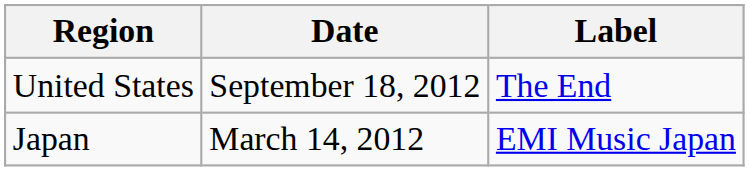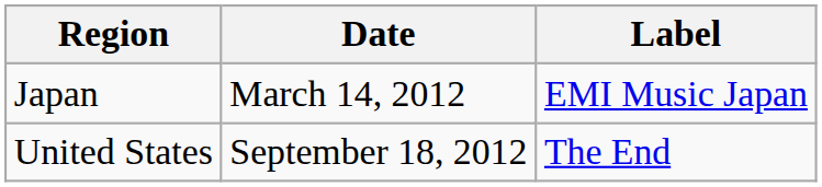rows swapped: Japan <-> United States
